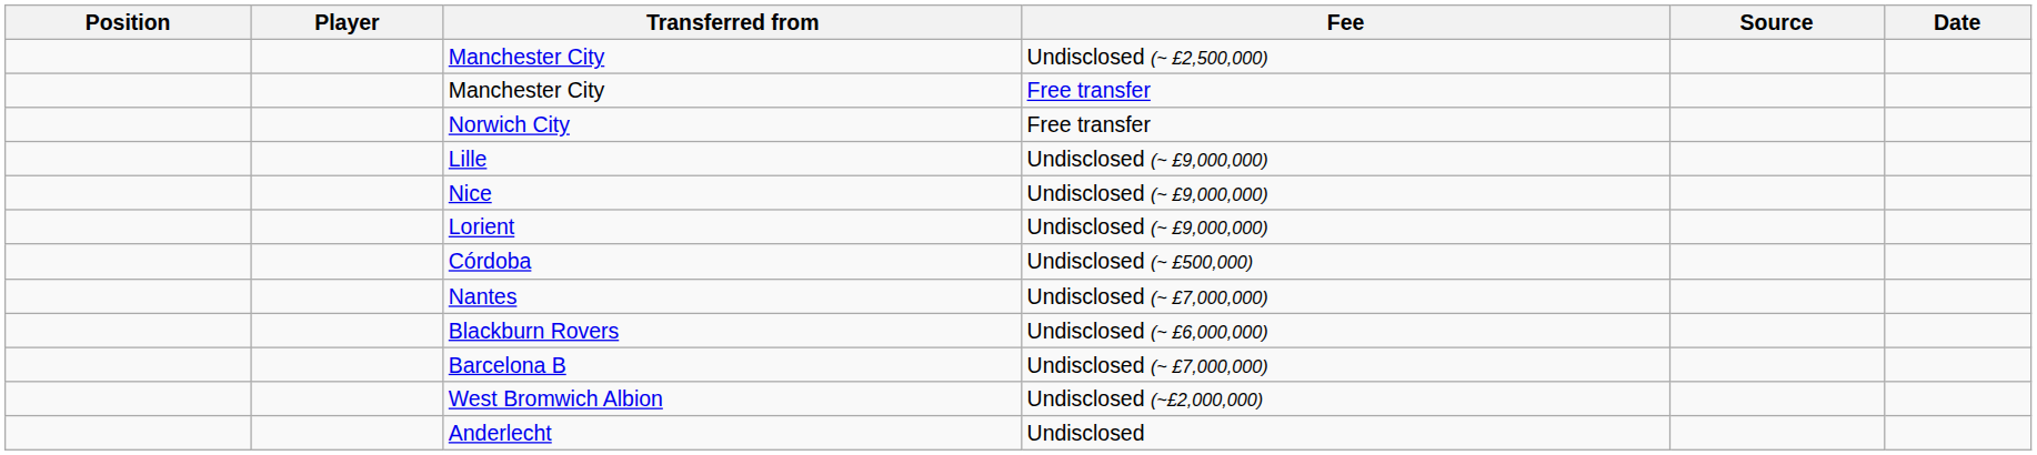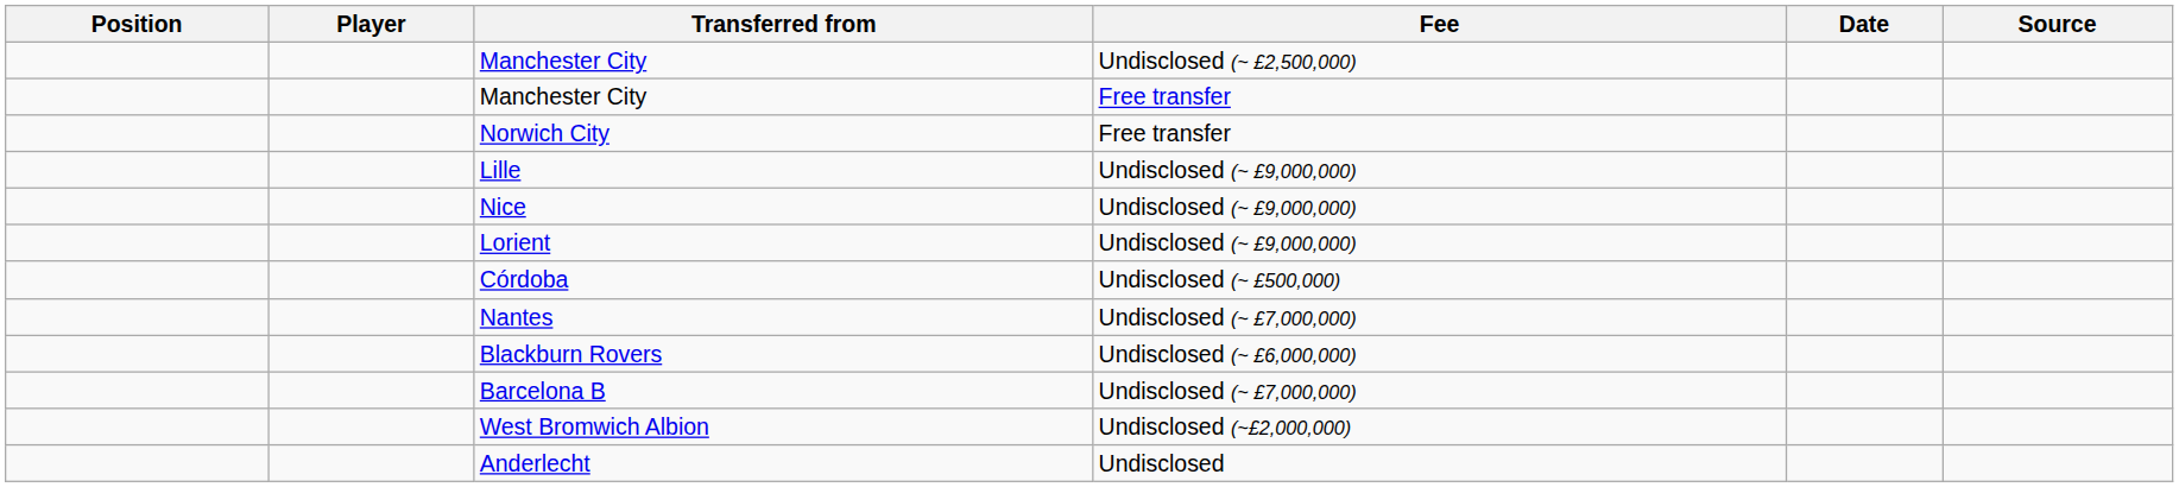columns swapped: Date <-> Source
